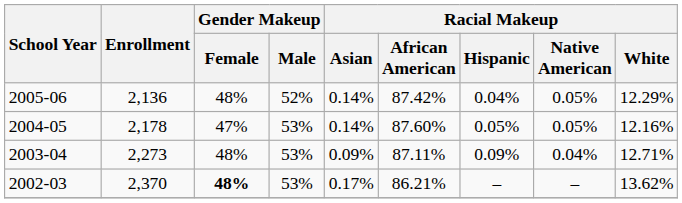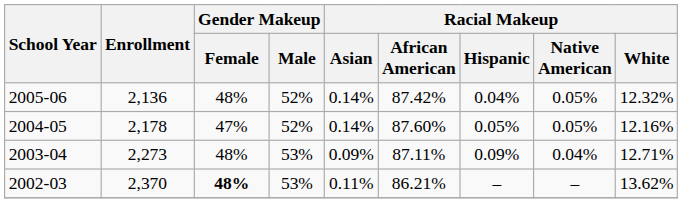2005-06 | Racial Makeup / White: 12.29% -> 12.32%
2004-05 | Gender Makeup / Male: 53% -> 52%
2002-03 | Racial Makeup / Asian: 0.17% -> 0.11%
